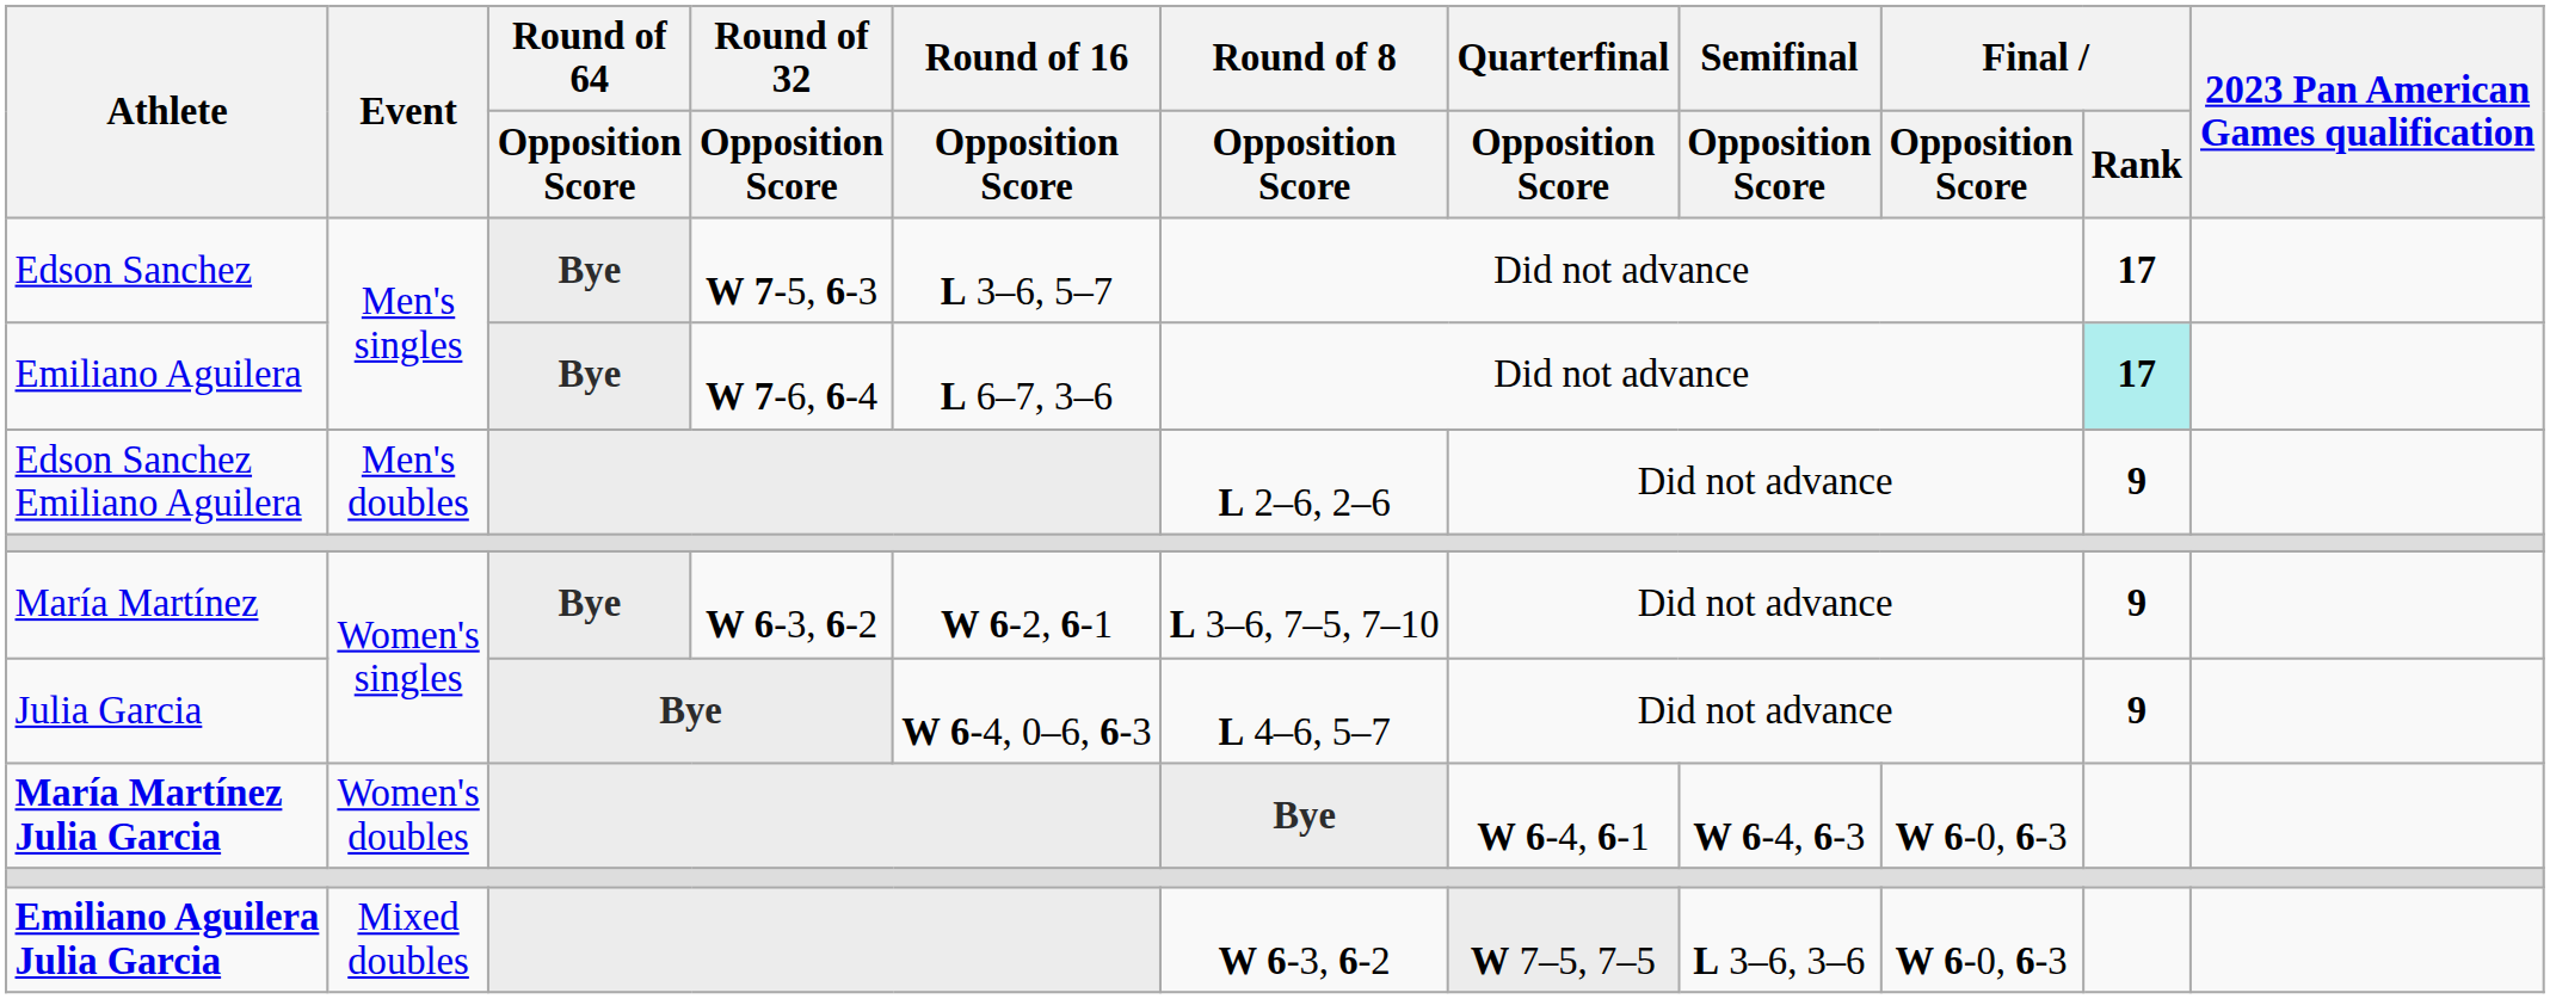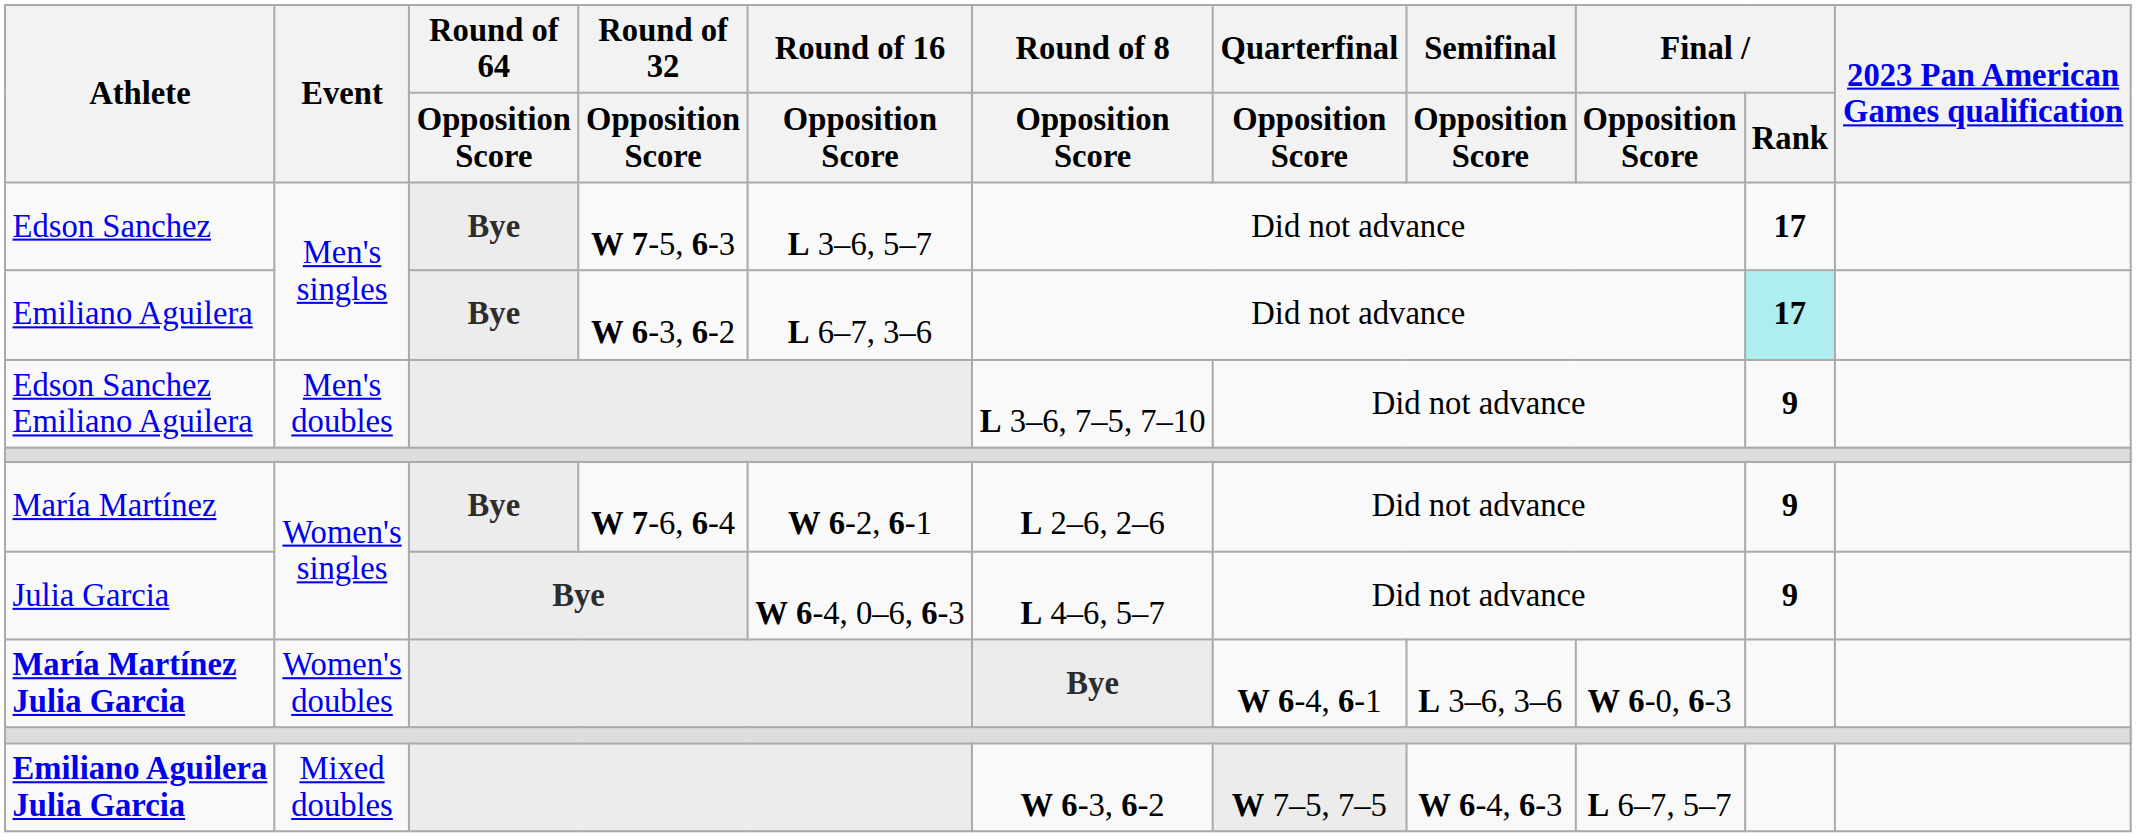Emiliano Aguilera | Round of 32 / Opposition Score: W 7-6, 6-4 -> W 6-3, 6-2
Edson Sanchez Emiliano Aguilera | Round of 8 / Opposition Score: L 2–6, 2–6 -> L 3–6, 7–5, 7–10
María Martínez | Round of 32 / Opposition Score: W 6-3, 6-2 -> W 7-6, 6-4
María Martínez | Round of 8 / Opposition Score: L 3–6, 7–5, 7–10 -> L 2–6, 2–6
María Martínez Julia Garcia | Semifinal / Opposition Score: W 6-4, 6-3 -> L 3–6, 3–6
Emiliano Aguilera Julia Garcia | Semifinal / Opposition Score: L 3–6, 3–6 -> W 6-4, 6-3
Emiliano Aguilera Julia Garcia | Final / Opposition Score: W 6-0, 6-3 -> L 6–7, 5–7
